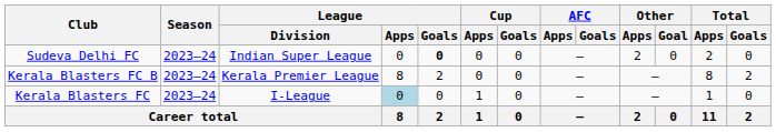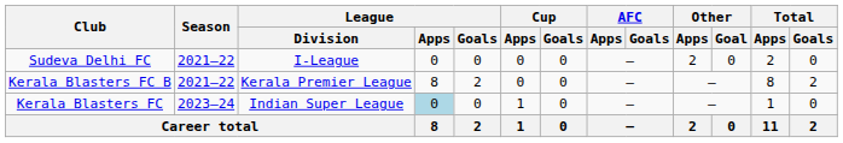Sudeva Delhi FC | Season: 2023–24 -> 2021–22
Sudeva Delhi FC | League / Division: Indian Super League -> I-League
Sudeva Delhi FC | League / Goals: bold -> normal
Kerala Blasters FC B | Season: 2023–24 -> 2021–22
Kerala Blasters FC | League / Division: I-League -> Indian Super League
